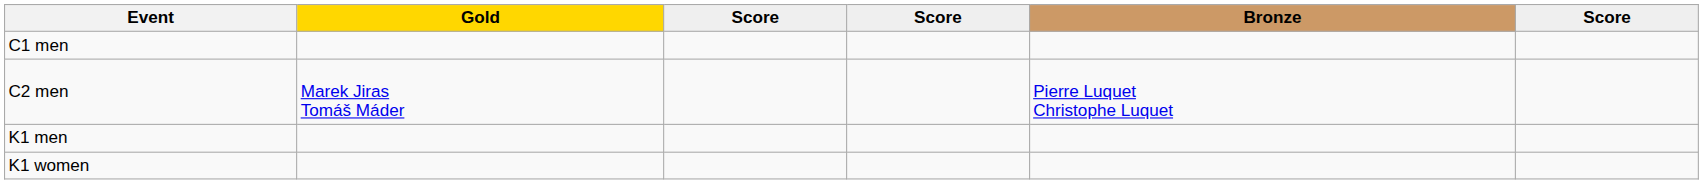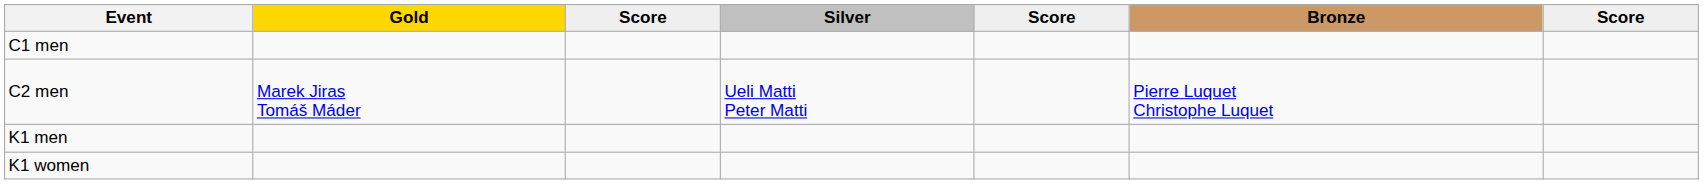+ column: Silver | Ueli Matti Peter Matti
